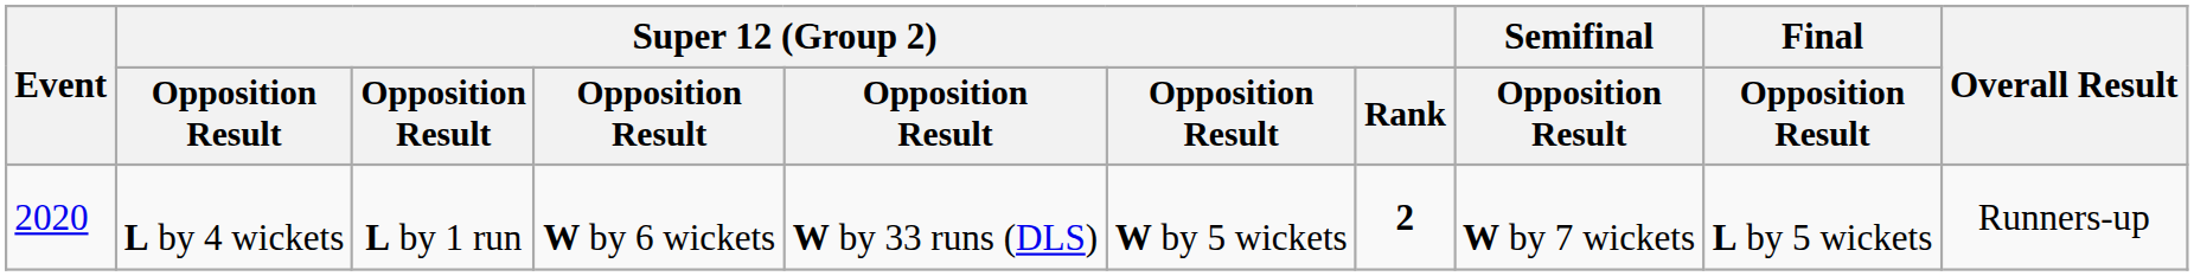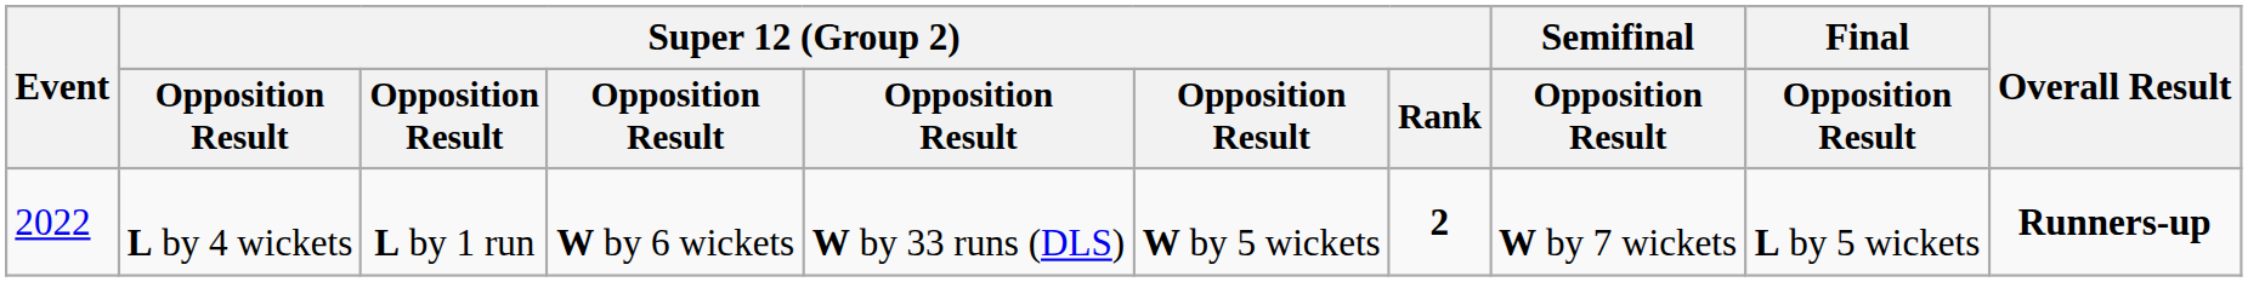L by 4 wickets | Event: 2020 -> 2022
L by 4 wickets | Overall Result: normal -> bold
